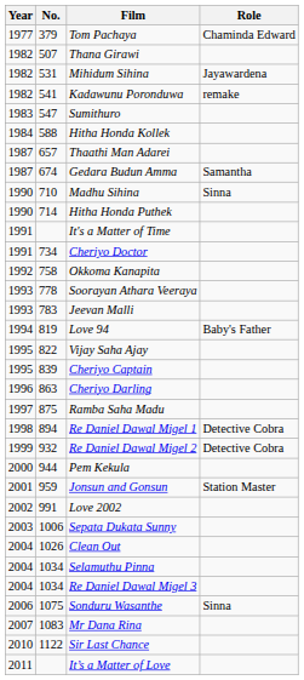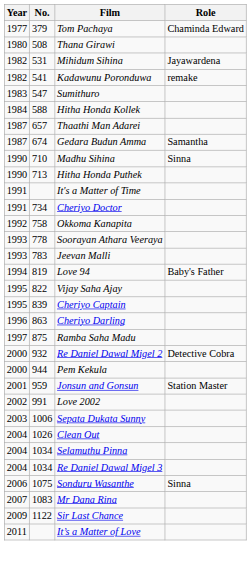Thana Girawi | Year: 1982 -> 1980
Thana Girawi | No.: 507 -> 508
Hitha Honda Puthek | No.: 714 -> 713
- row: 1998 | 894 | Re Daniel Dawal Migel 1 | Detective Cobra
Re Daniel Dawal Migel 2 | Year: 1999 -> 2000
Sir Last Chance | Year: 2010 -> 2009
